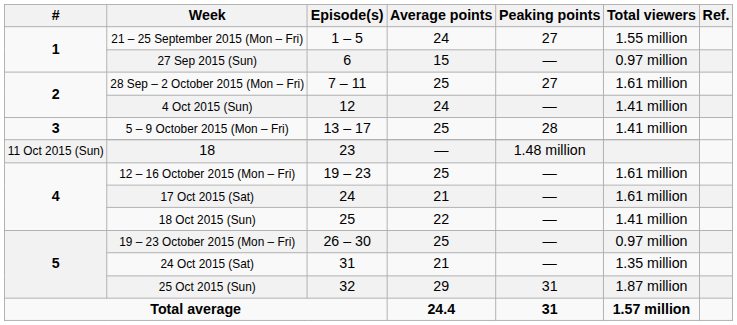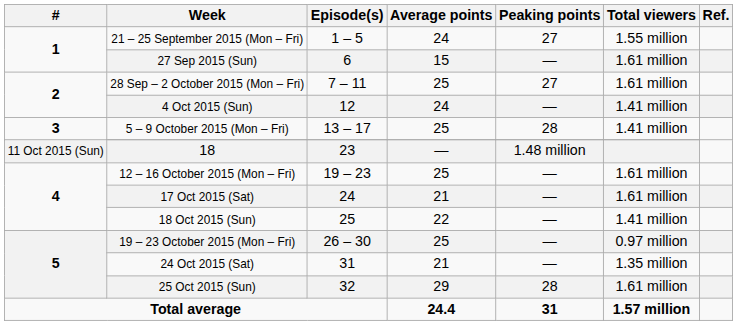27 Sep 2015 (Sun) | Total viewers: 0.97 million -> 1.61 million
25 Oct 2015 (Sun) | Peaking points: 31 -> 28
25 Oct 2015 (Sun) | Total viewers: 1.87 million -> 1.61 million
